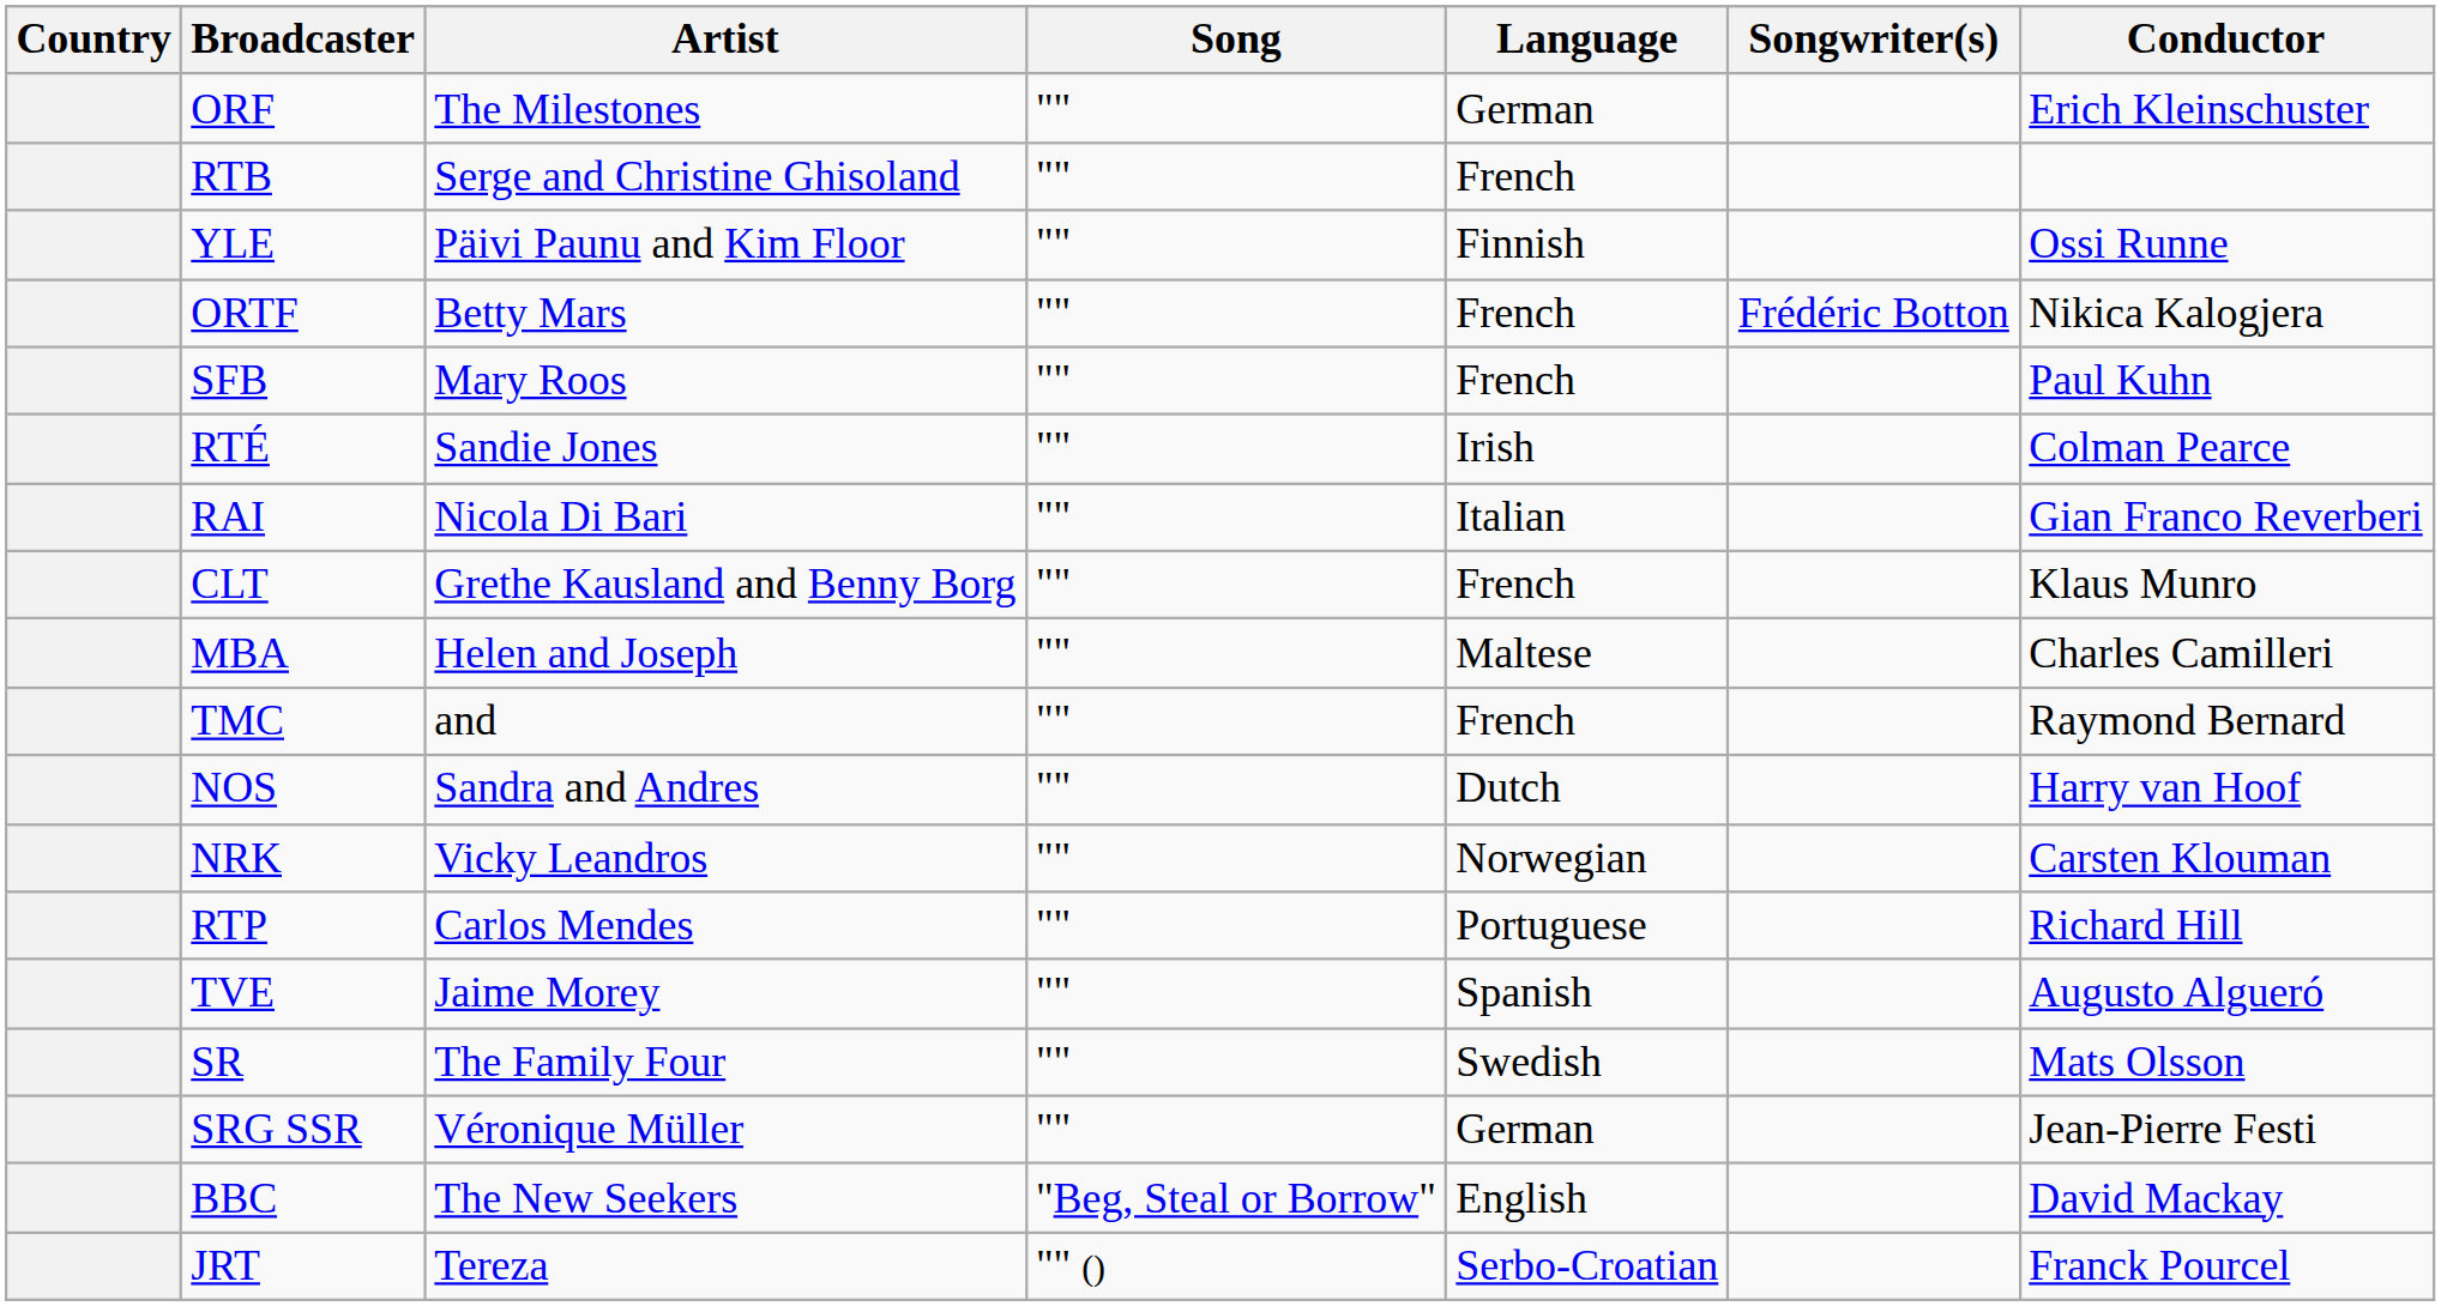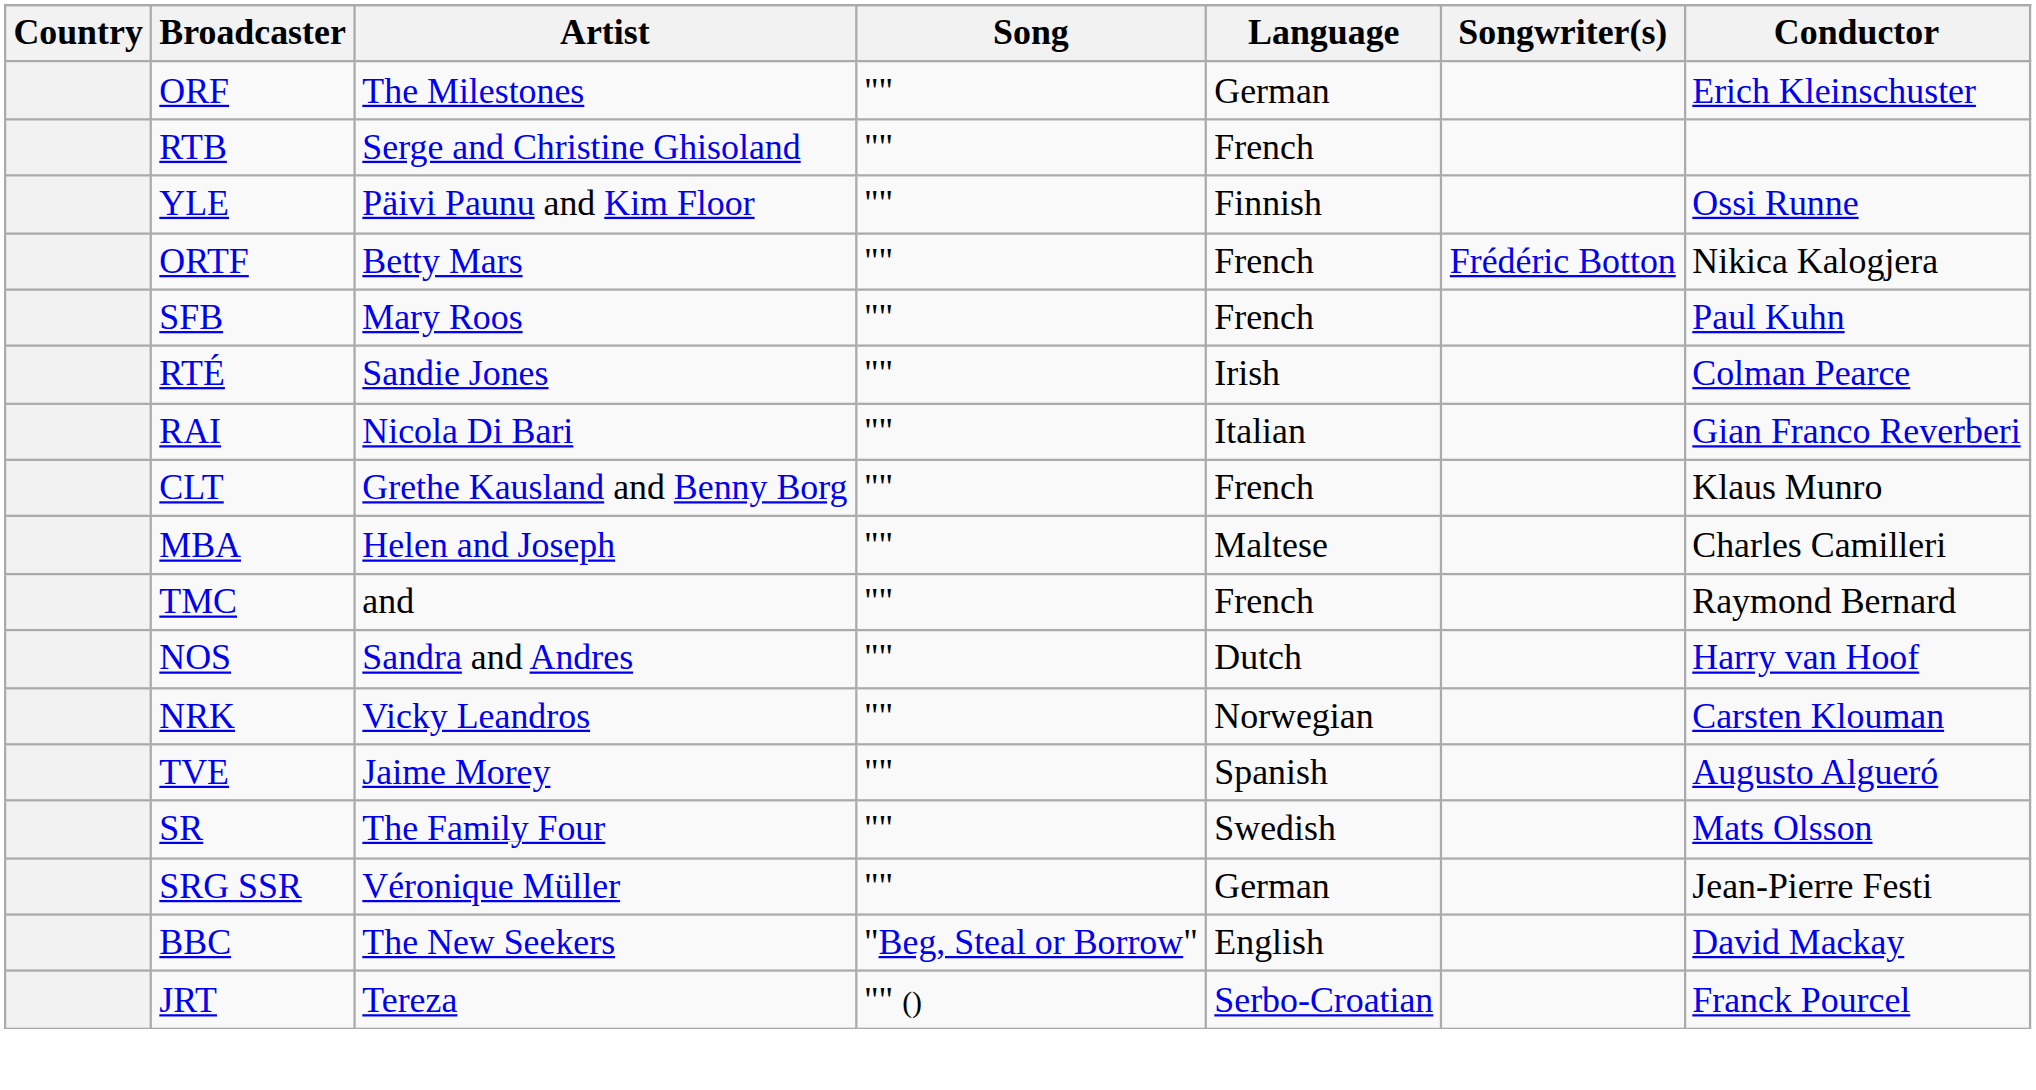- row: RTP | Carlos Mendes | "" | Portuguese | Richard Hill
